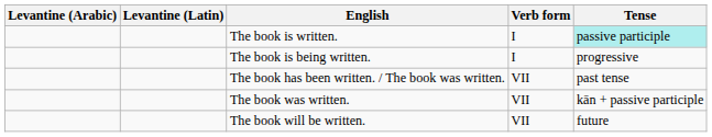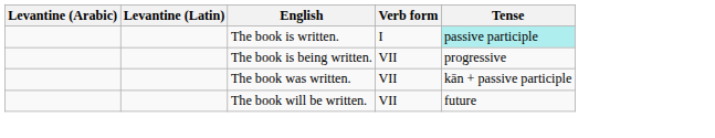The book is being written. | Verb form: I -> VII
- row: The book has been written. / The book was written. | VII | past tense
